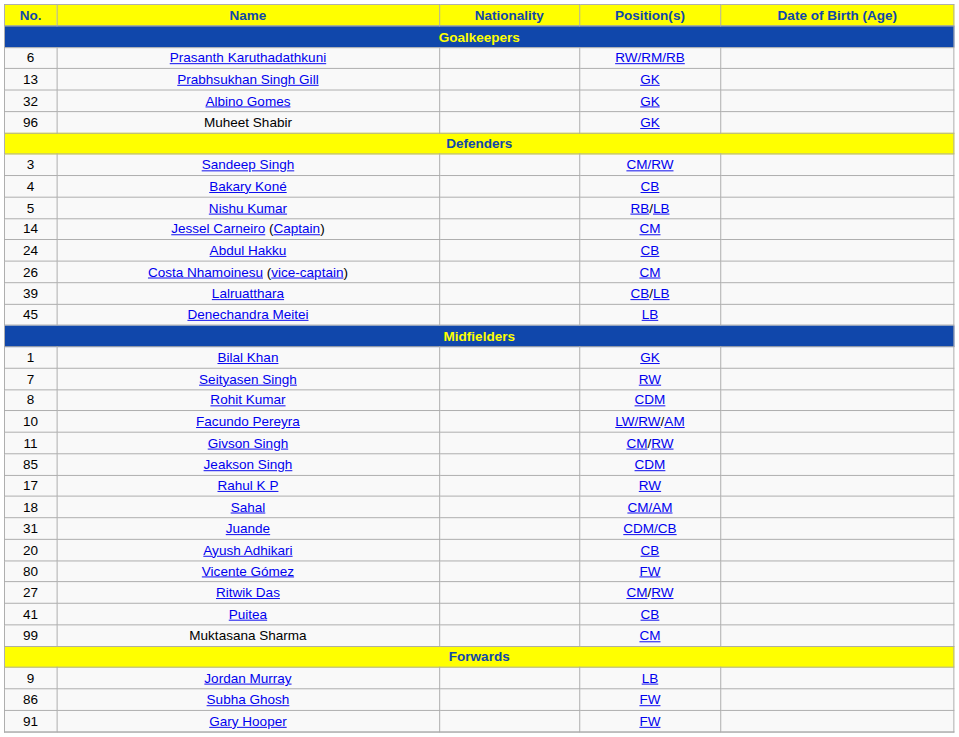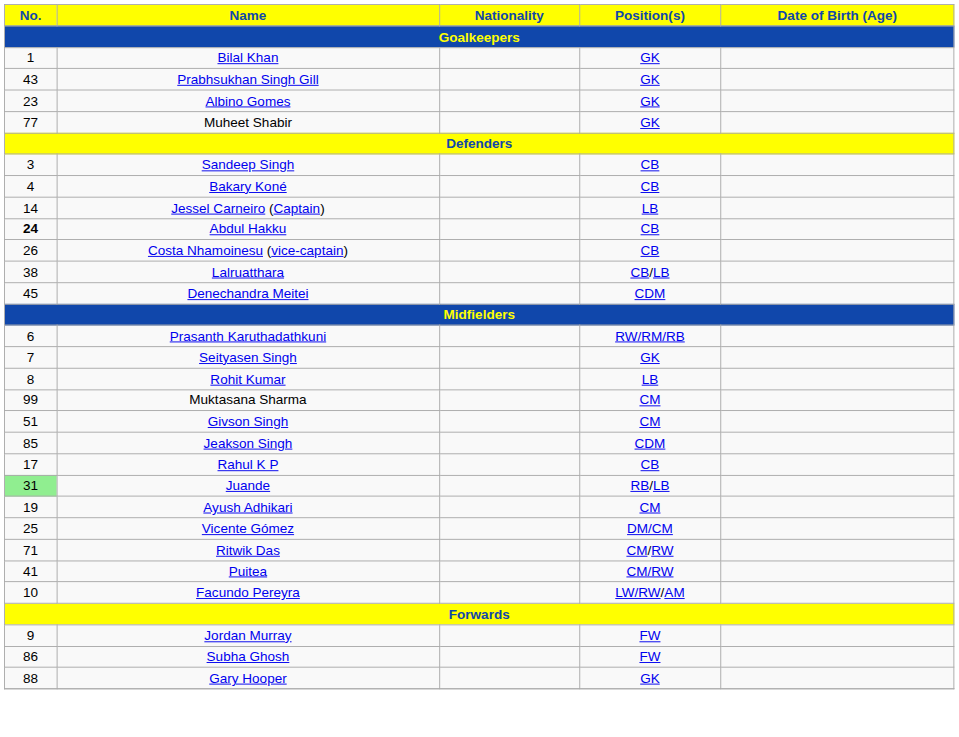rows swapped: Bilal Khan <-> Prasanth Karuthadathkuni
Prabhsukhan Singh Gill | No.: 13 -> 43
Albino Gomes | No.: 32 -> 23
Muheet Shabir | No.: 96 -> 77
Sandeep Singh | Position(s): CM/RW -> CB
- row: 5 | Nishu Kumar | RB/LB
Jessel Carneiro (Captain) | Position(s): CM -> LB
Abdul Hakku | No.: normal -> bold
Costa Nhamoinesu (vice-captain) | Position(s): CM -> CB
Lalruatthara | No.: 39 -> 38
Denechandra Meitei | Position(s): LB -> CDM
Seityasen Singh | Position(s): RW -> GK
Rohit Kumar | Position(s): CDM -> LB
rows swapped: Facundo Pereyra <-> Muktasana Sharma
Givson Singh | No.: 11 -> 51
Givson Singh | Position(s): CM/RW -> CM
Rahul K P | Position(s): RW -> CB
- row: 18 | Sahal | CM/AM
Juande | No.: no background -> lightgreen background
Juande | Position(s): CDM/CB -> RB/LB
Ayush Adhikari | No.: 20 -> 19
Ayush Adhikari | Position(s): CB -> CM
Vicente Gómez | No.: 80 -> 25
Vicente Gómez | Position(s): FW -> DM/CM
Ritwik Das | No.: 27 -> 71
Puitea | Position(s): CB -> CM/RW
Jordan Murray | Position(s): LB -> FW
Gary Hooper | No.: 91 -> 88
Gary Hooper | Position(s): FW -> GK
